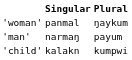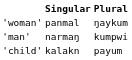'man' | Plural: payum -> kumpwi
'child' | Plural: kumpwi -> payum
